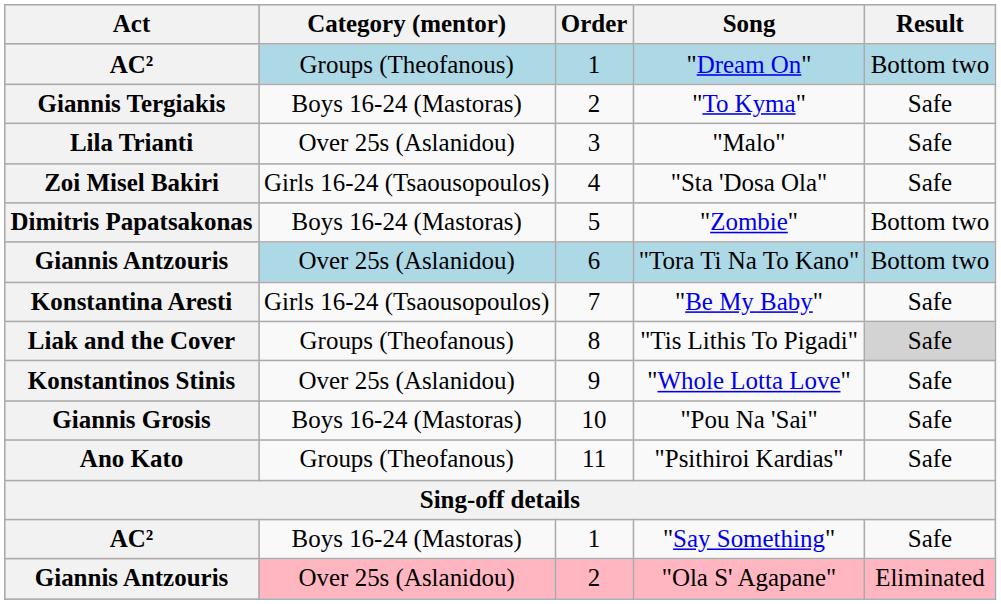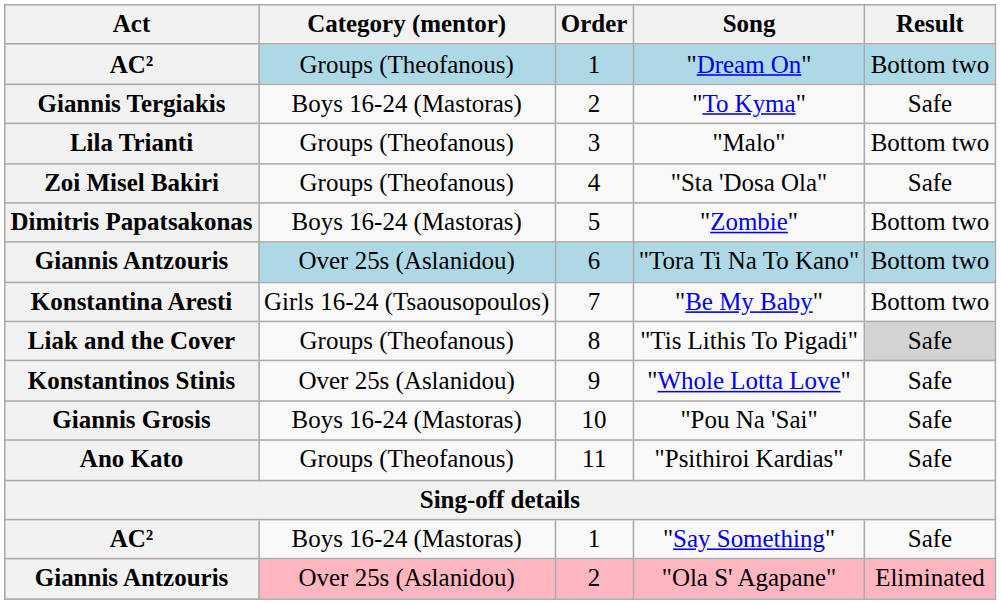"Malo" | Category (mentor): Over 25s (Aslanidou) -> Groups (Theofanous)
"Malo" | Result: Safe -> Bottom two
"Sta 'Dosa Ola" | Category (mentor): Girls 16-24 (Tsaousopoulos) -> Groups (Theofanous)
"Be My Baby" | Result: Safe -> Bottom two
